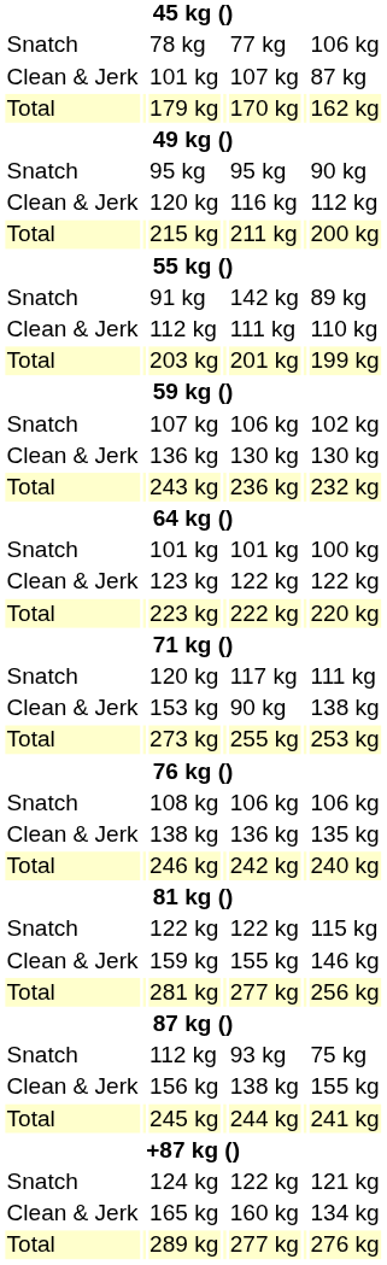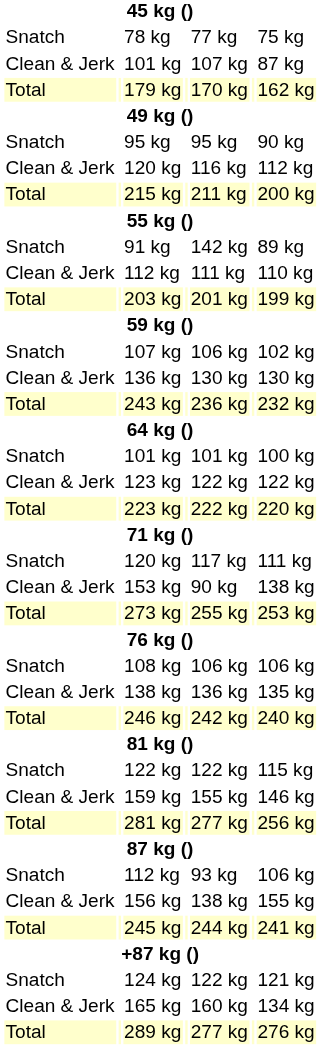78 kg | column 7: 106 kg -> 75 kg
Snatch / 112 kg | column 7: 75 kg -> 106 kg
